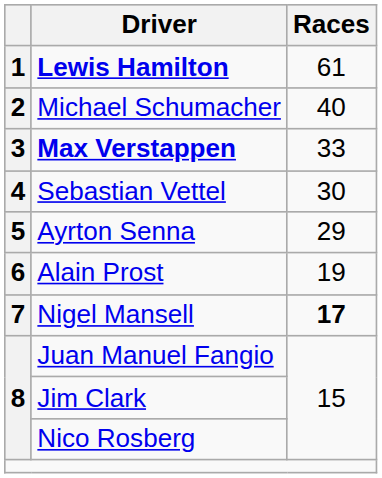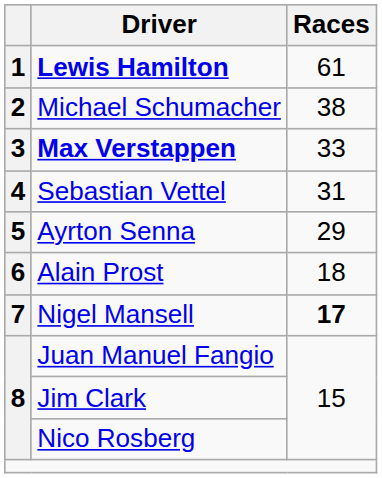Michael Schumacher | Races: 40 -> 38
Sebastian Vettel | Races: 30 -> 31
Alain Prost | Races: 19 -> 18
